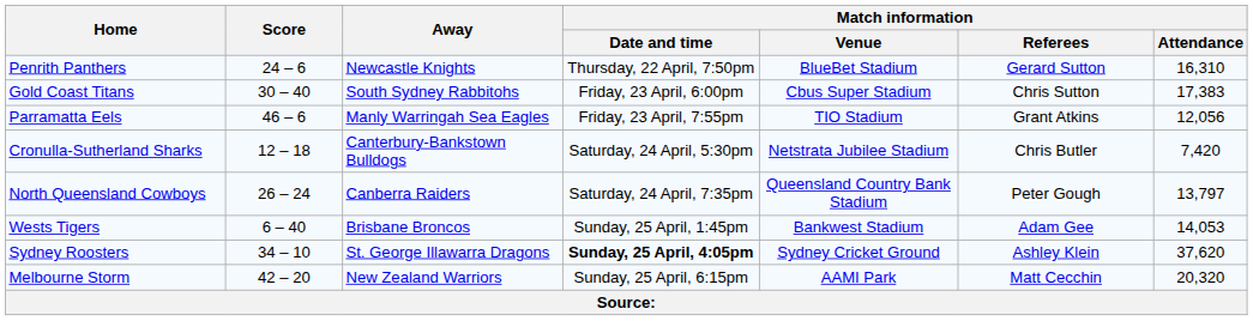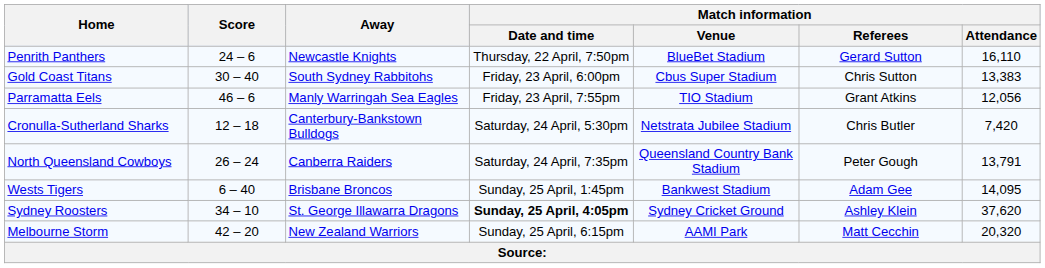Penrith Panthers | Match information / Attendance: 16,310 -> 16,110
Gold Coast Titans | Match information / Attendance: 17,383 -> 13,383
North Queensland Cowboys | Match information / Attendance: 13,797 -> 13,791
Wests Tigers | Match information / Attendance: 14,053 -> 14,095
